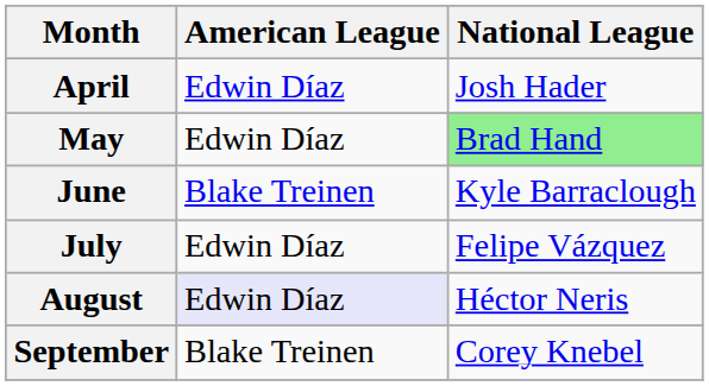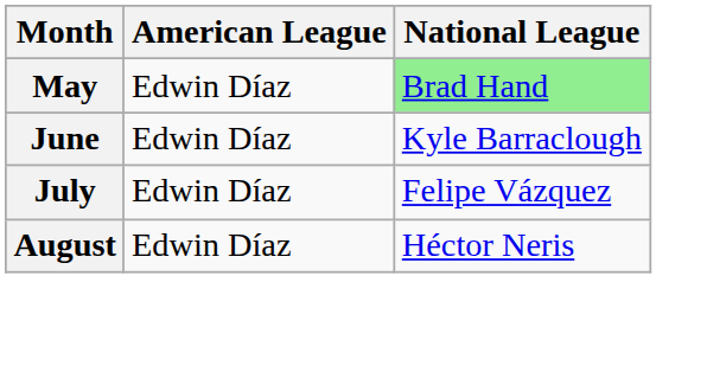- row: April | Edwin Díaz | Josh Hader
June | American League: Blake Treinen -> Edwin Díaz
August | American League: lavender background -> no background
- row: September | Blake Treinen | Corey Knebel
